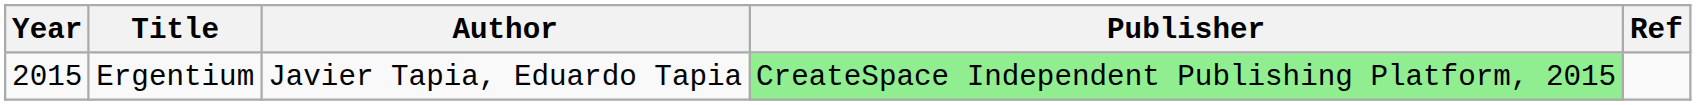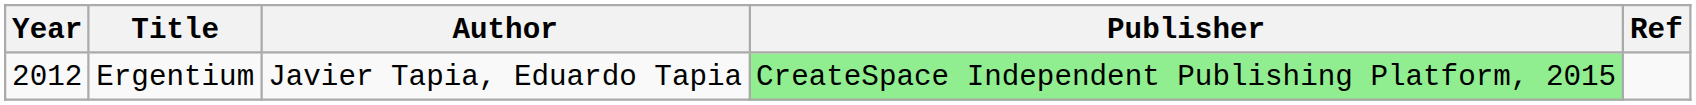Ergentium | Year: 2015 -> 2012
